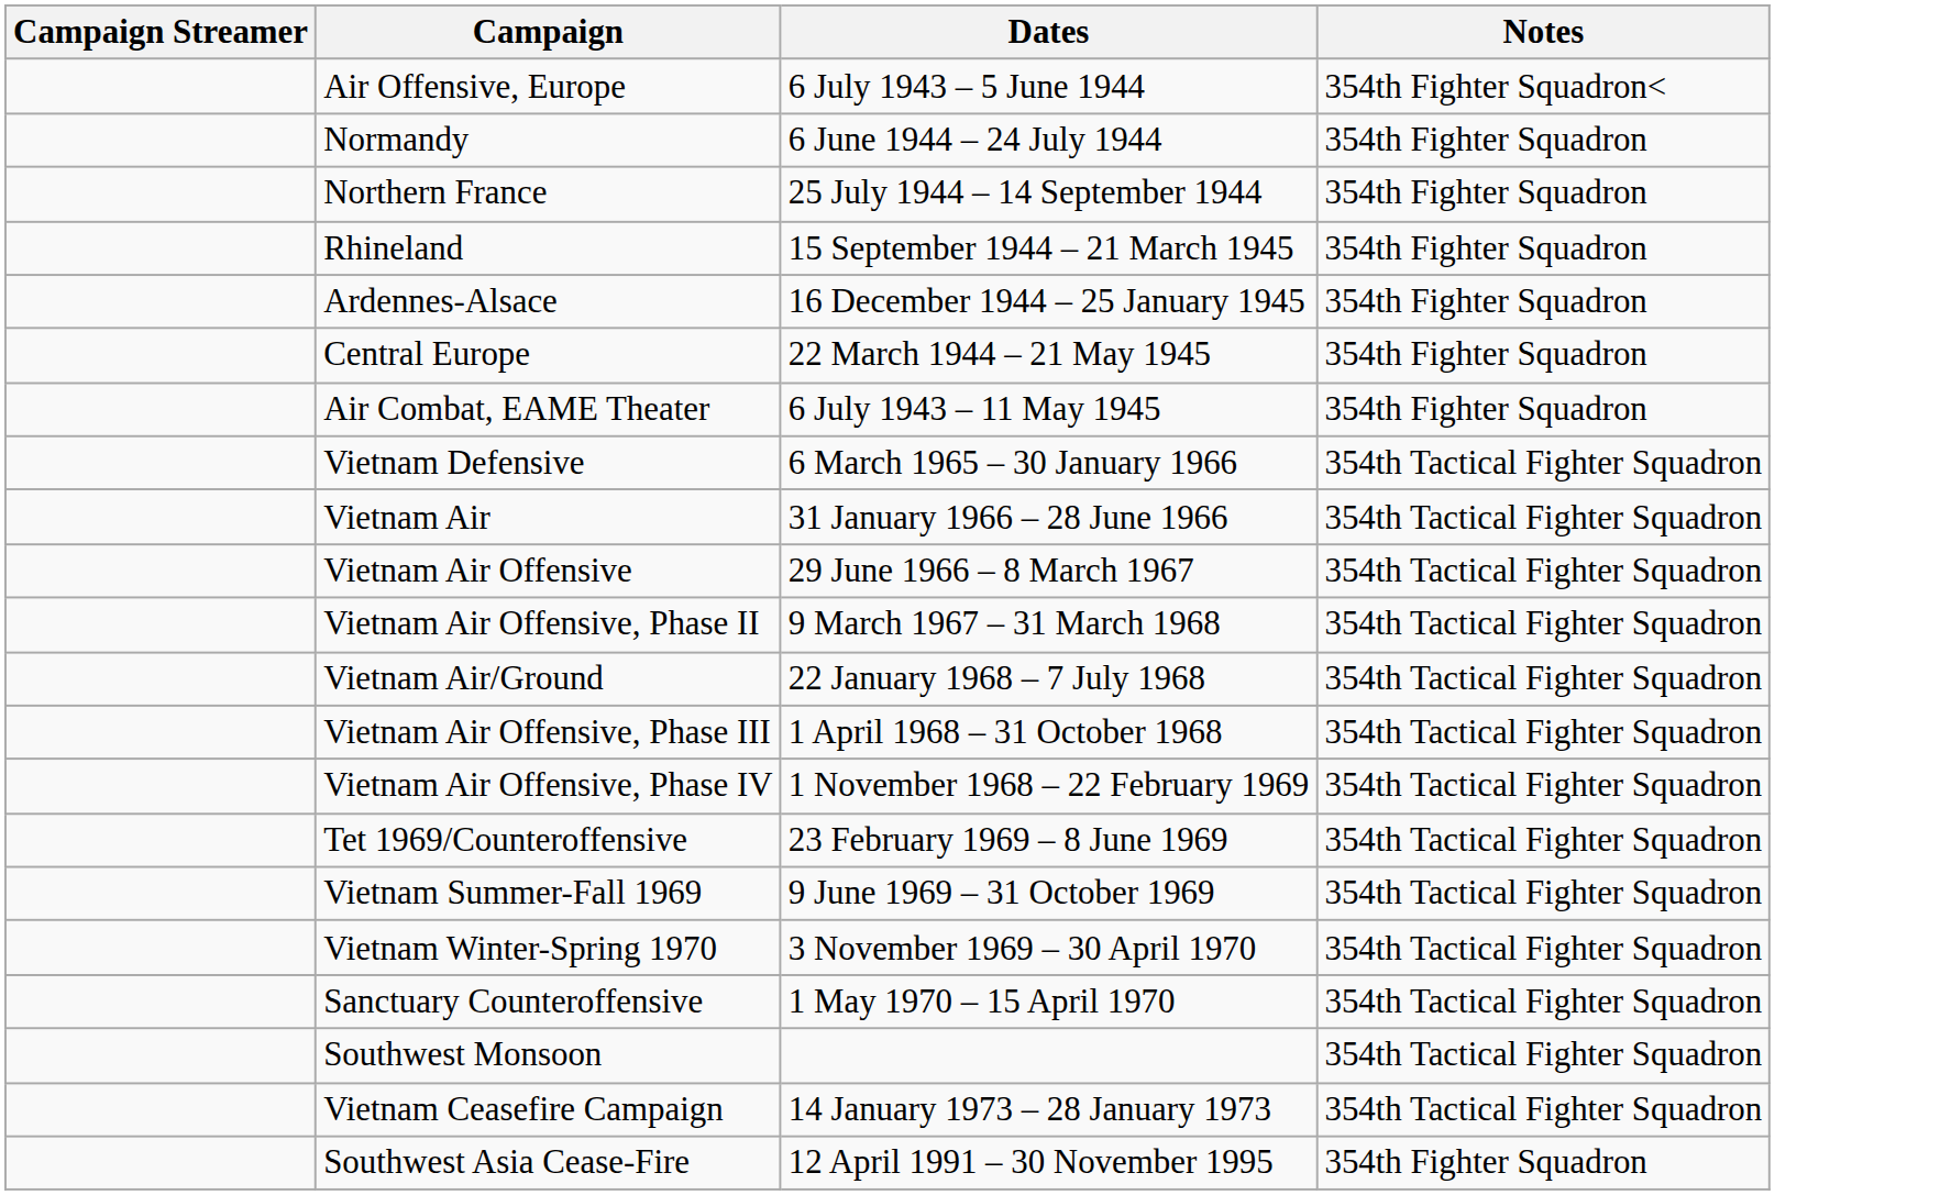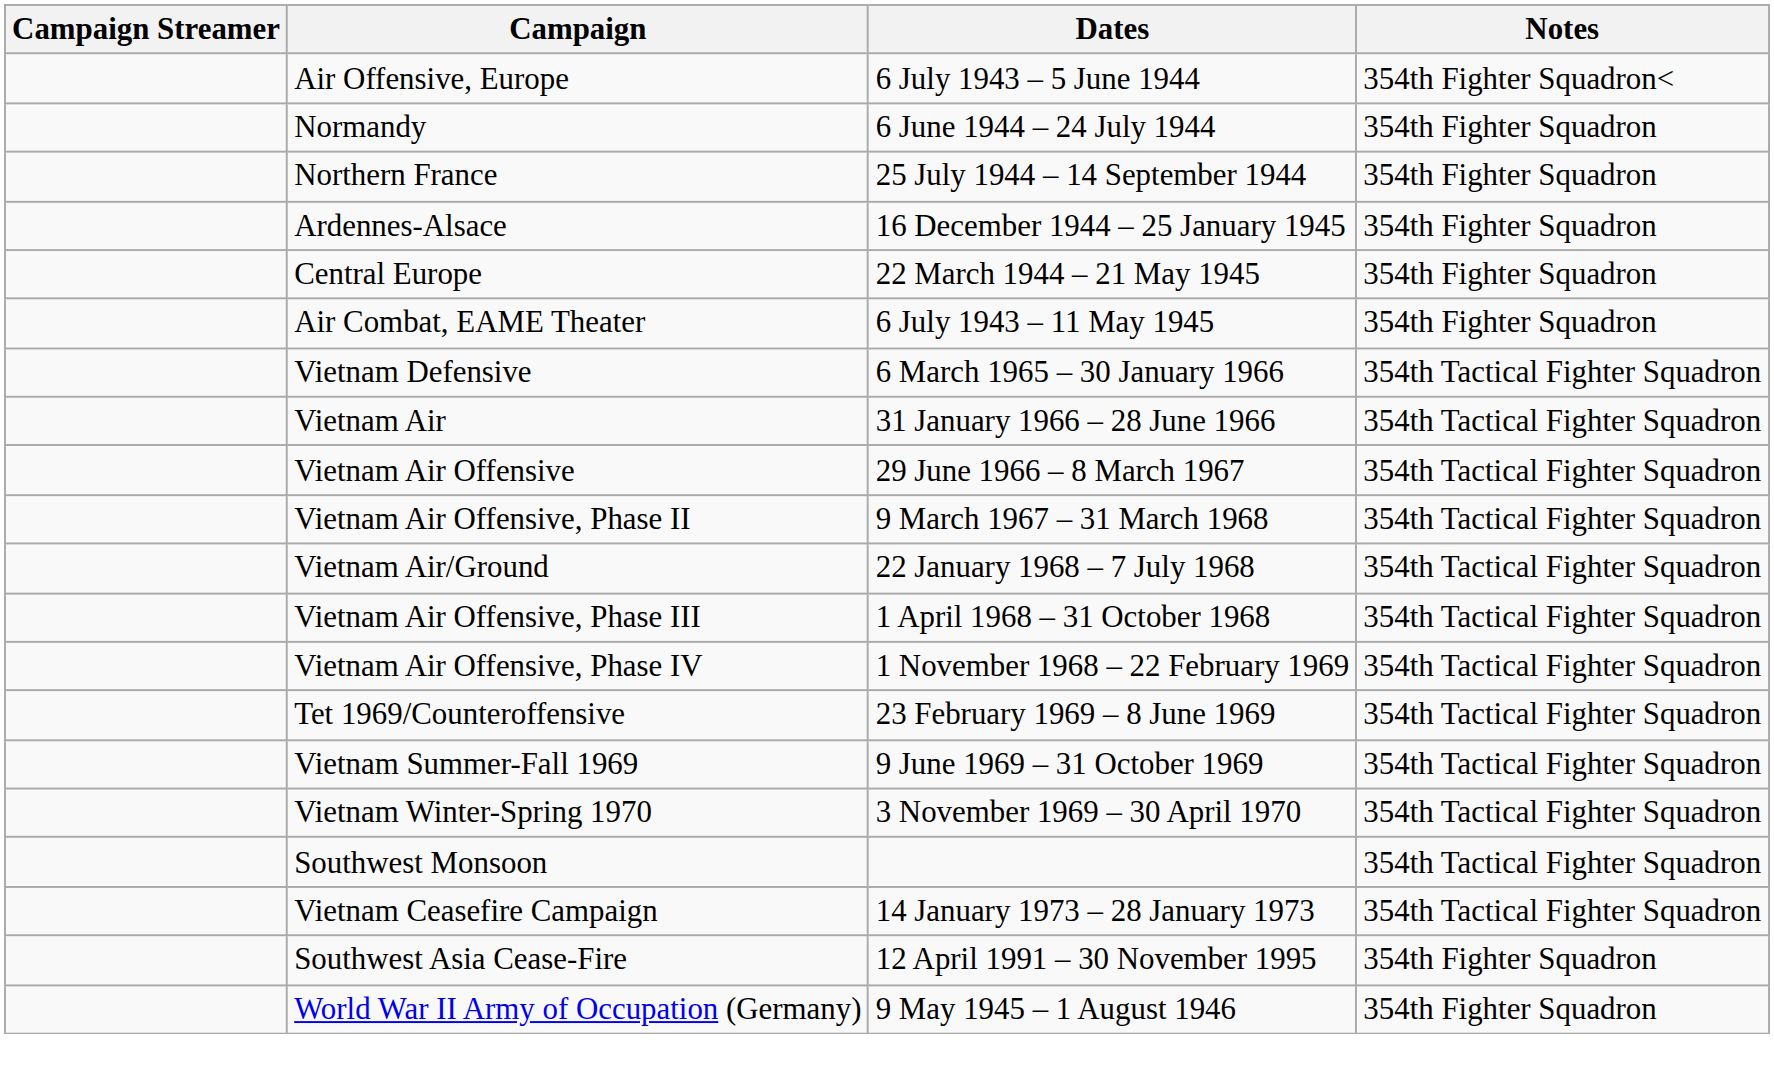- row: Rhineland | 15 September 1944 – 21 March 1945 | 354th Fighter Squadron
- row: Sanctuary Counteroffensive | 1 May 1970 – 15 April 1970 | 354th Tactical Fighter Squadron
+ row: World War II Army of Occupation (Germany) | 9 May 1945 – 1 August 1946 | 354th Fighter Squadron
